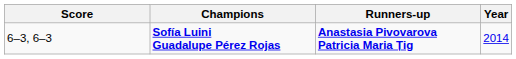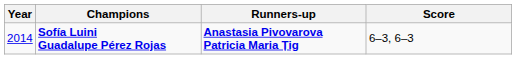columns swapped: Year <-> Score
